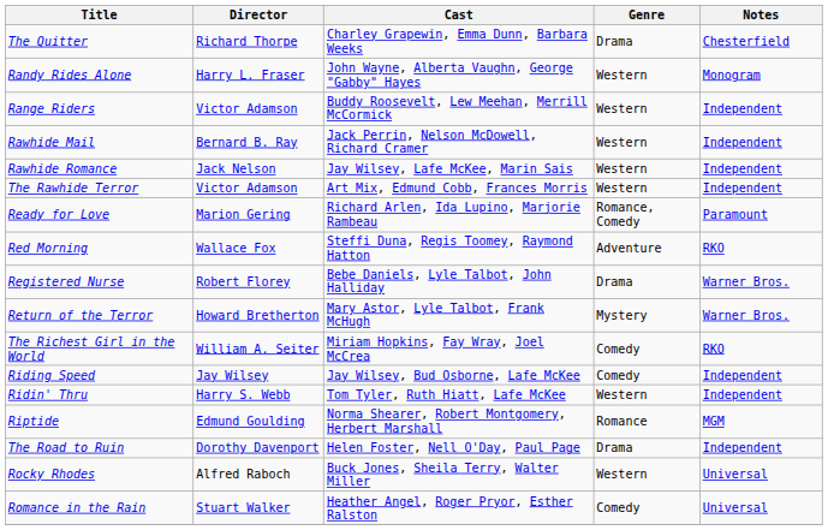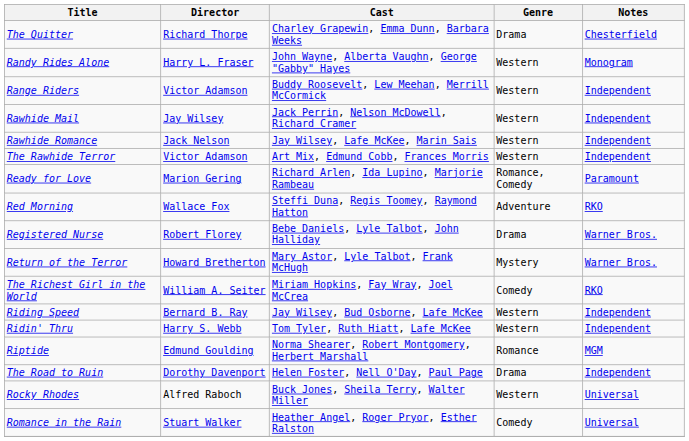Rawhide Mail | Director: Bernard B. Ray -> Jay Wilsey
Riding Speed | Director: Jay Wilsey -> Bernard B. Ray
Riding Speed | Genre: Comedy -> Western
